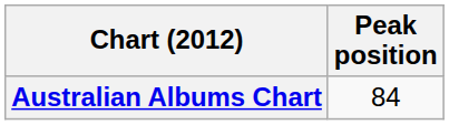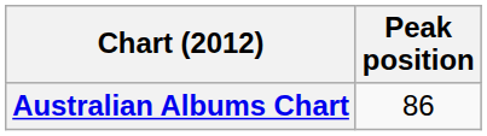Australian Albums Chart | Peak position: 84 -> 86
